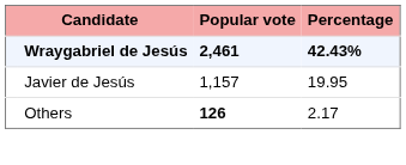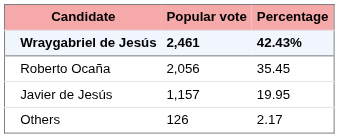+ row: Roberto Ocaña | 2,056 | 35.45
Others | Popular vote: bold -> normal
